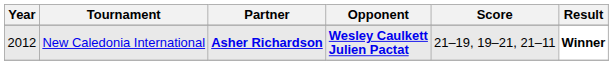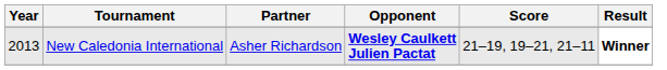New Caledonia International | Year: 2012 -> 2013
New Caledonia International | Partner: bold -> normal
